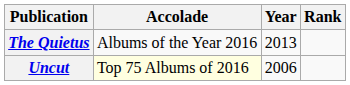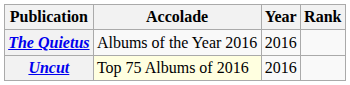The Quietus | Year: 2013 -> 2016
Uncut | Year: 2006 -> 2016
